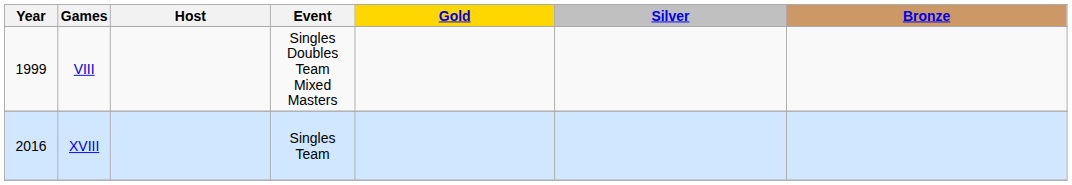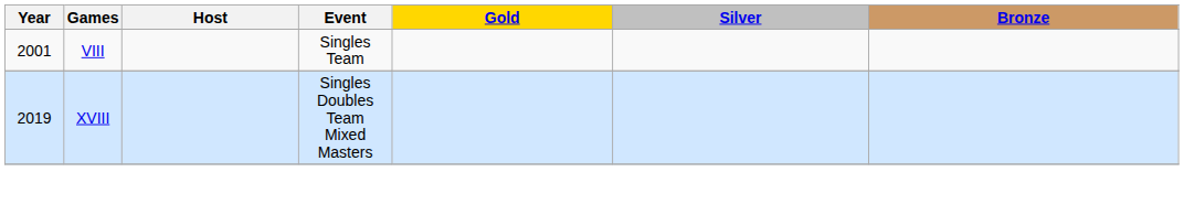VIII | Year: 1999 -> 2001
VIII | Event: Singles Doubles Team Mixed Masters -> Singles Team
XVIII | Year: 2016 -> 2019
XVIII | Event: Singles Team -> Singles Doubles Team Mixed Masters
